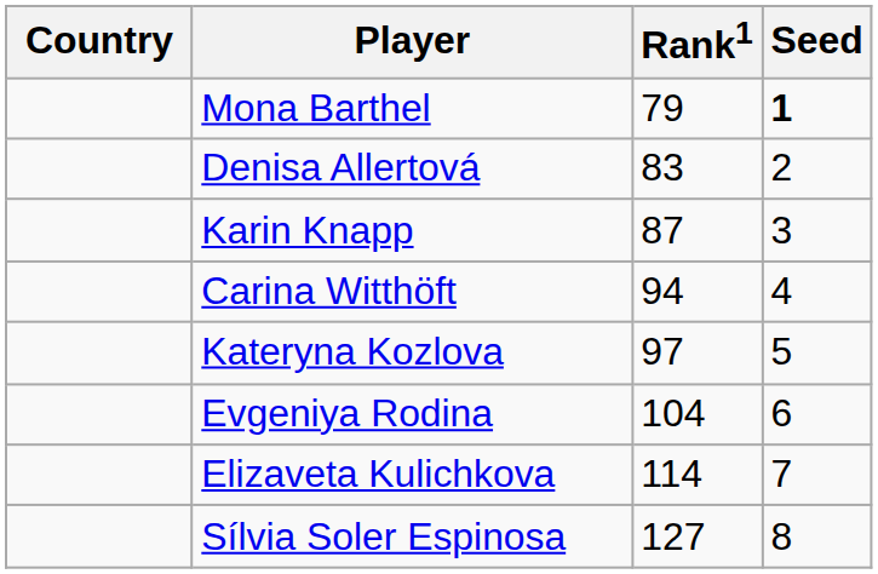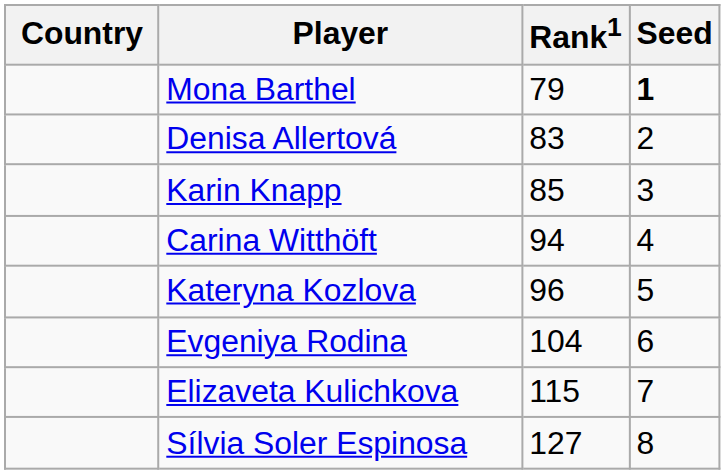Karin Knapp | Rank1: 87 -> 85
Kateryna Kozlova | Rank1: 97 -> 96
Elizaveta Kulichkova | Rank1: 114 -> 115
